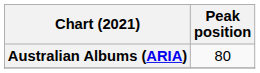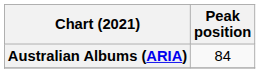Australian Albums (ARIA) | Peak position: 80 -> 84
